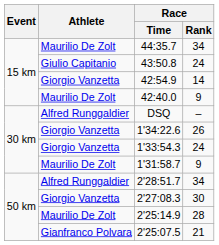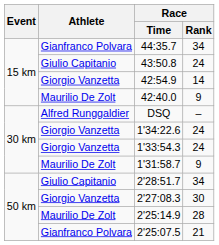44:35.7 | Athlete: Maurilio De Zolt -> Gianfranco Polvara
1'34:22.6 | Race / Rank: 26 -> 24
2'28:51.7 | Athlete: Alfred Runggaldier -> Giulio Capitanio
